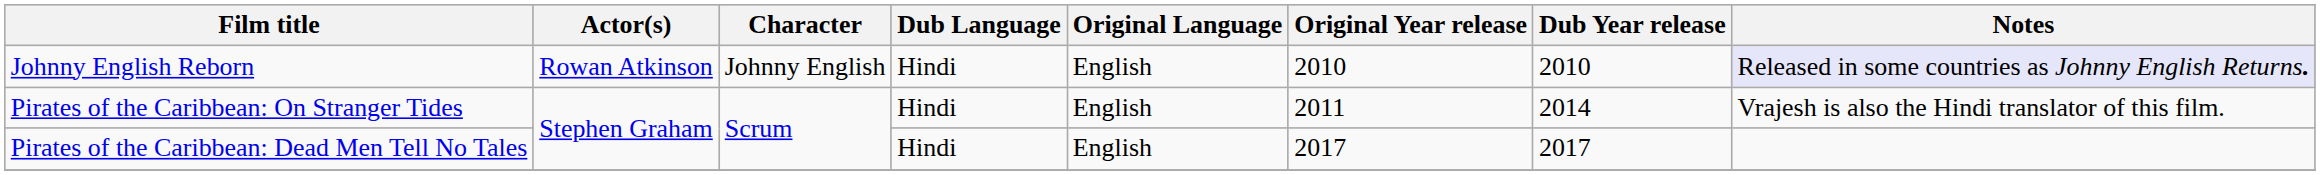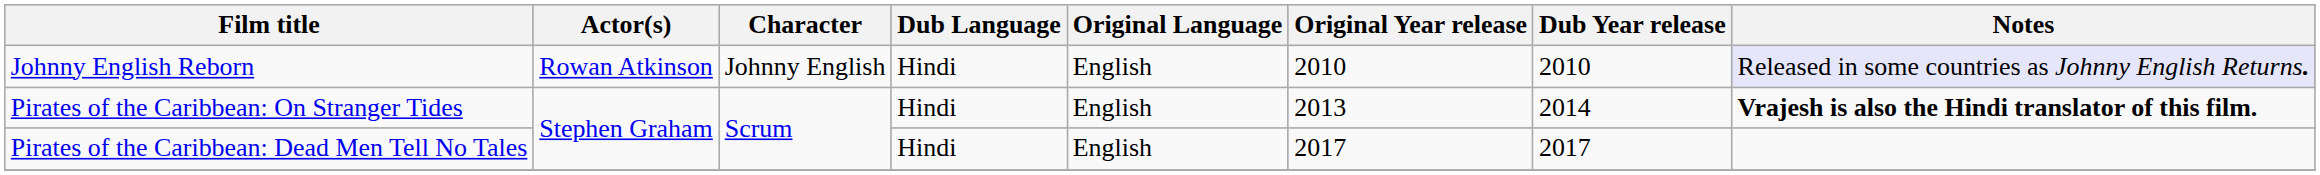Pirates of the Caribbean: On Stranger Tides | Original Year release: 2011 -> 2013
Pirates of the Caribbean: On Stranger Tides | Notes: normal -> bold
